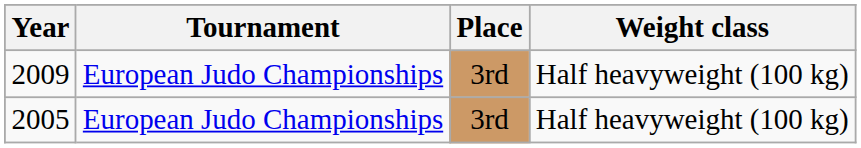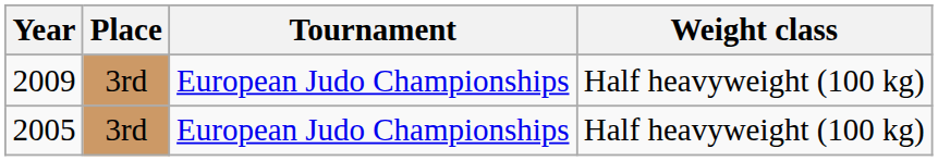columns swapped: Tournament <-> Place
